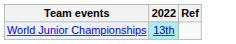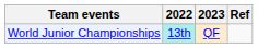+ column: 2023 | QF
